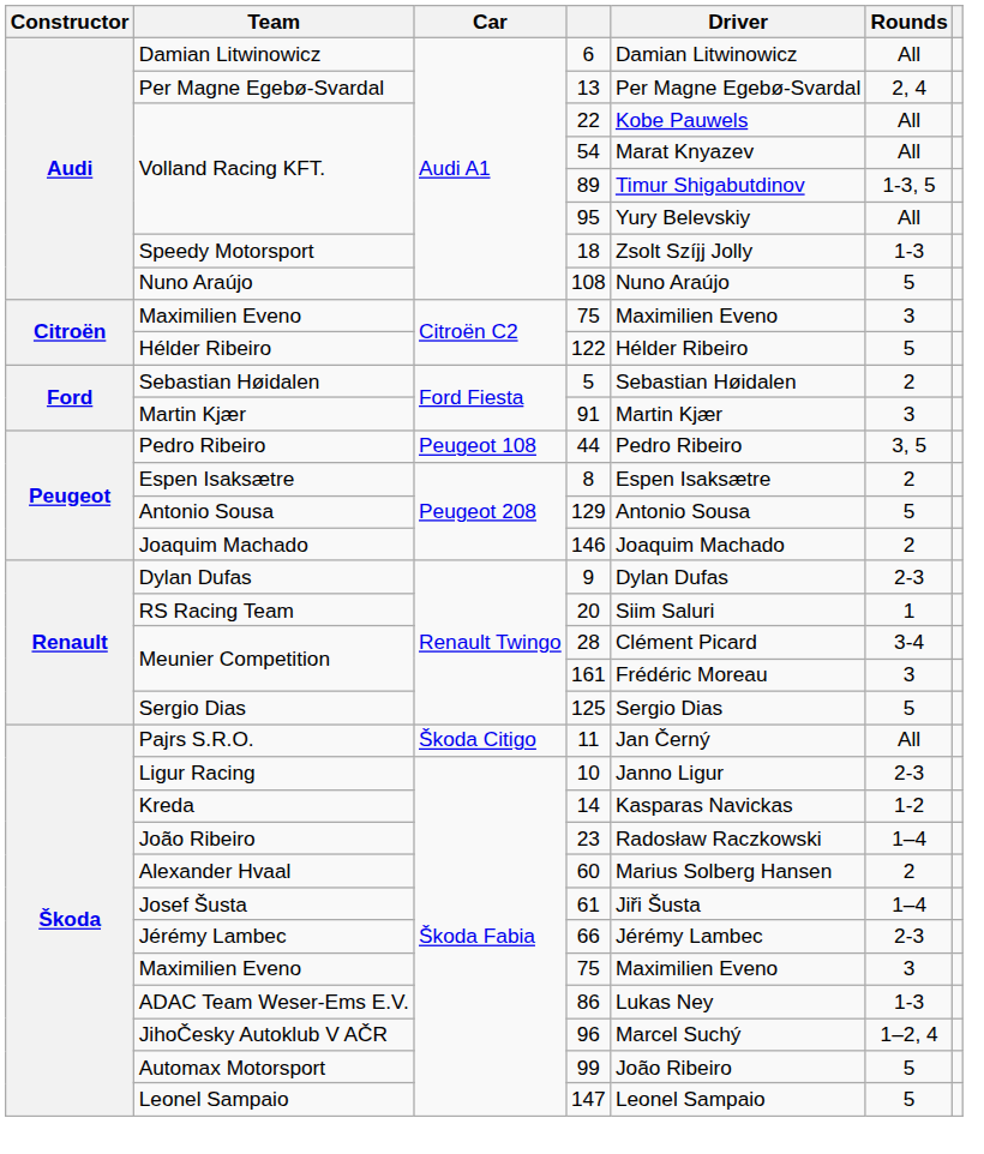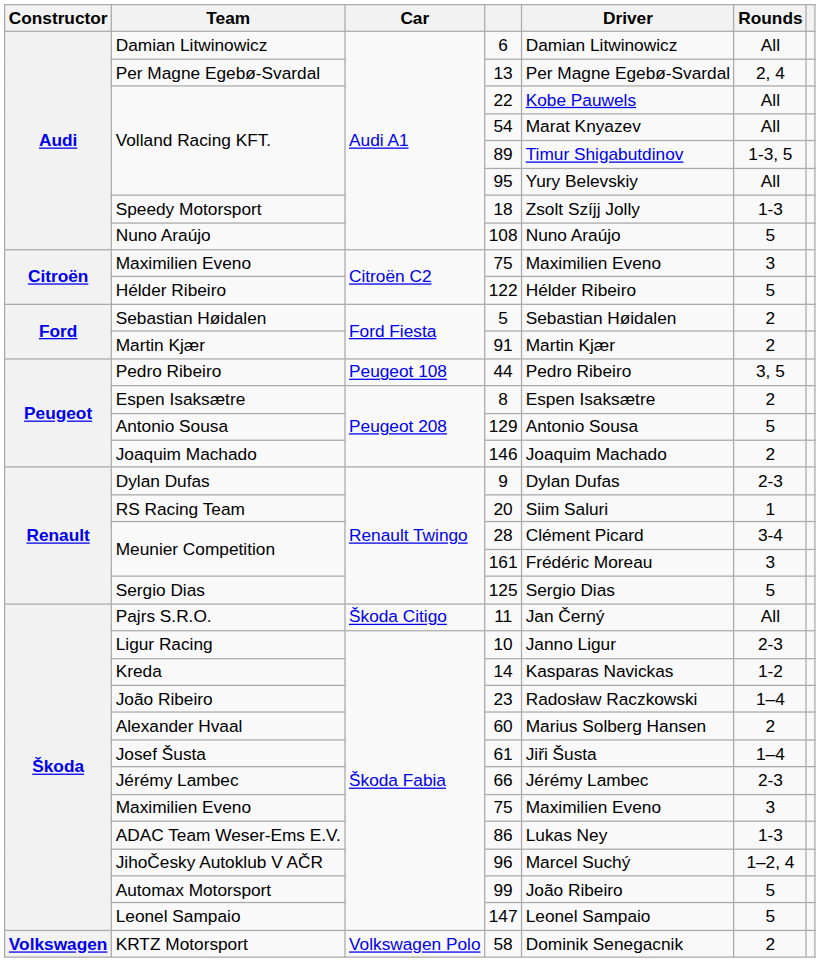91 | Rounds: 3 -> 2
+ row: Volkswagen | KRTZ Motorsport | Volkswagen Polo | 58 | Dominik Senegacnik | 2
